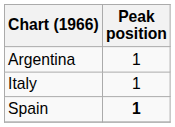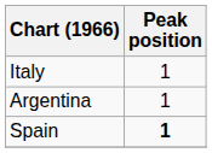rows swapped: Argentina <-> Italy
